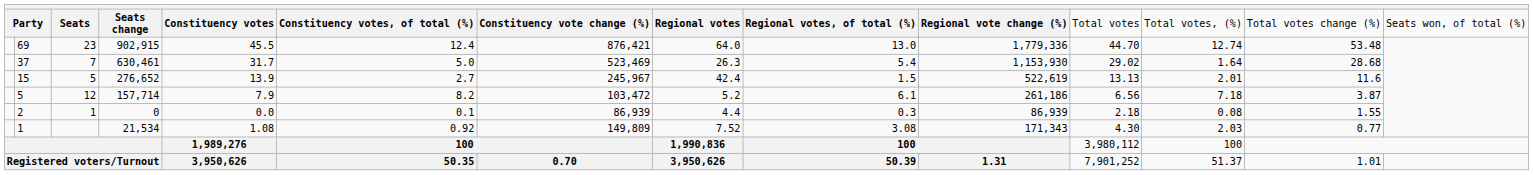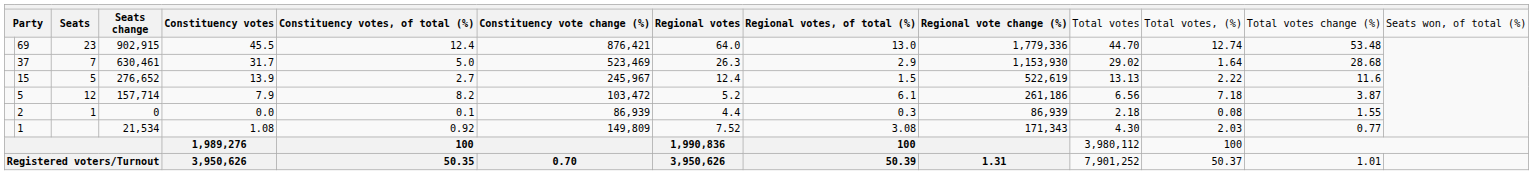37 | column 9: 5.4 -> 2.9
15 | column 8: 42.4 -> 12.4
15 | column 12: 2.01 -> 2.22
Registered voters/Turnout | column 12: 51.37 -> 50.37
